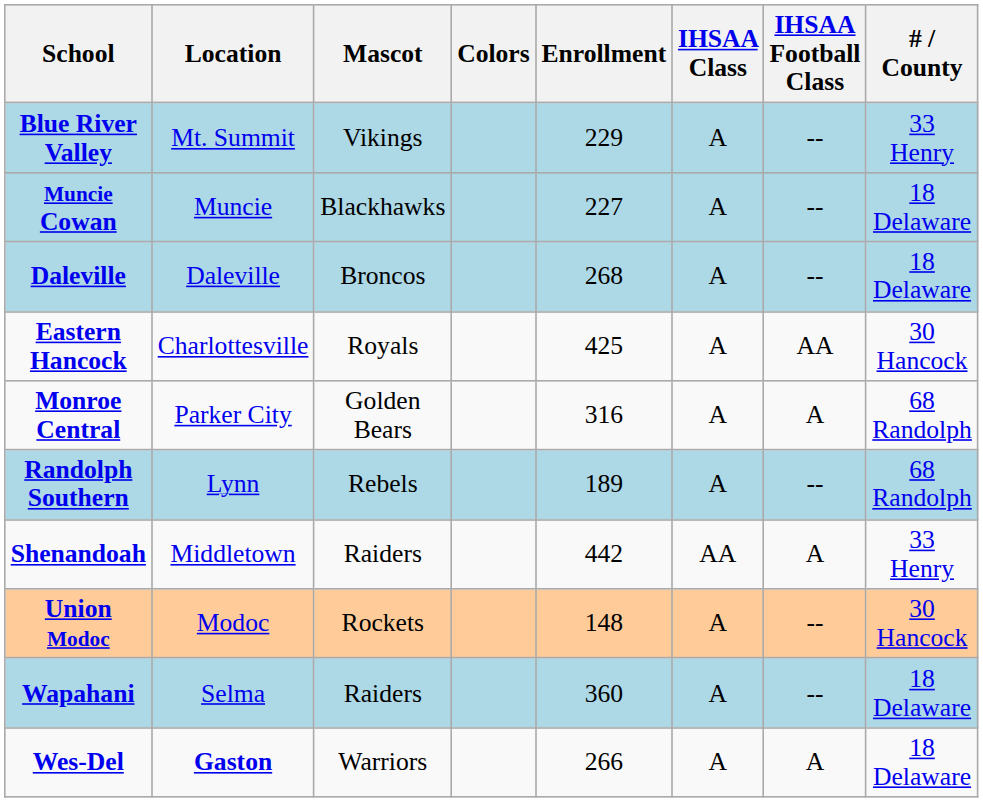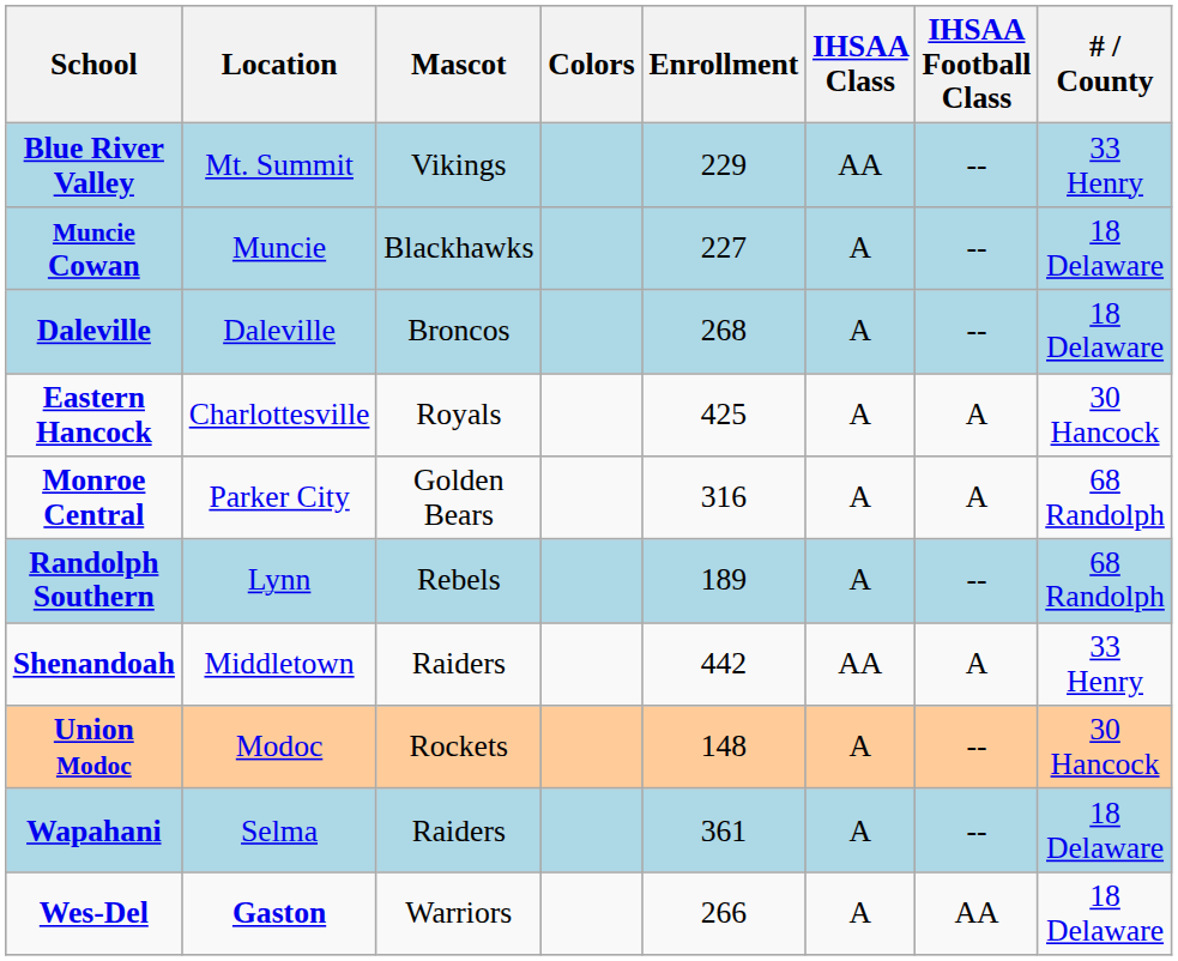Blue River Valley | IHSAA Class: A -> AA
Eastern Hancock | IHSAA Football Class: AA -> A
Wapahani | Enrollment: 360 -> 361
Wes-Del | IHSAA Football Class: A -> AA
